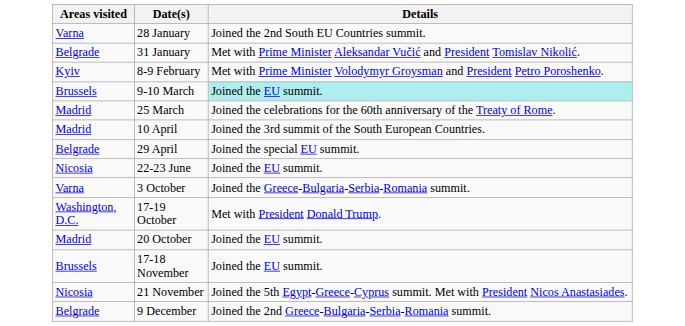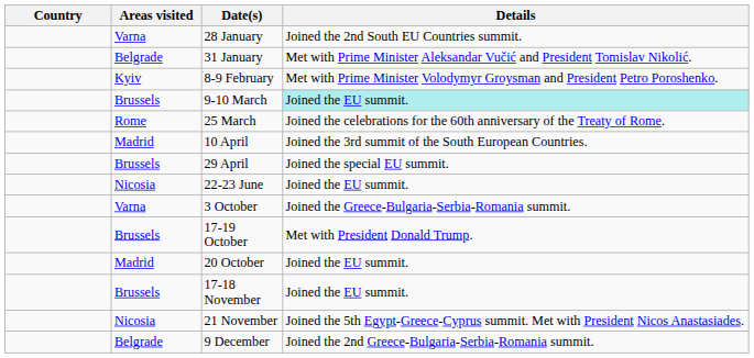+ column: Country
25 March | Areas visited: Madrid -> Rome
29 April | Areas visited: Belgrade -> Brussels
17-19 October | Areas visited: Washington, D.C. -> Brussels
